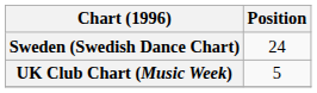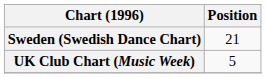Sweden (Swedish Dance Chart) | Position: 24 -> 21
